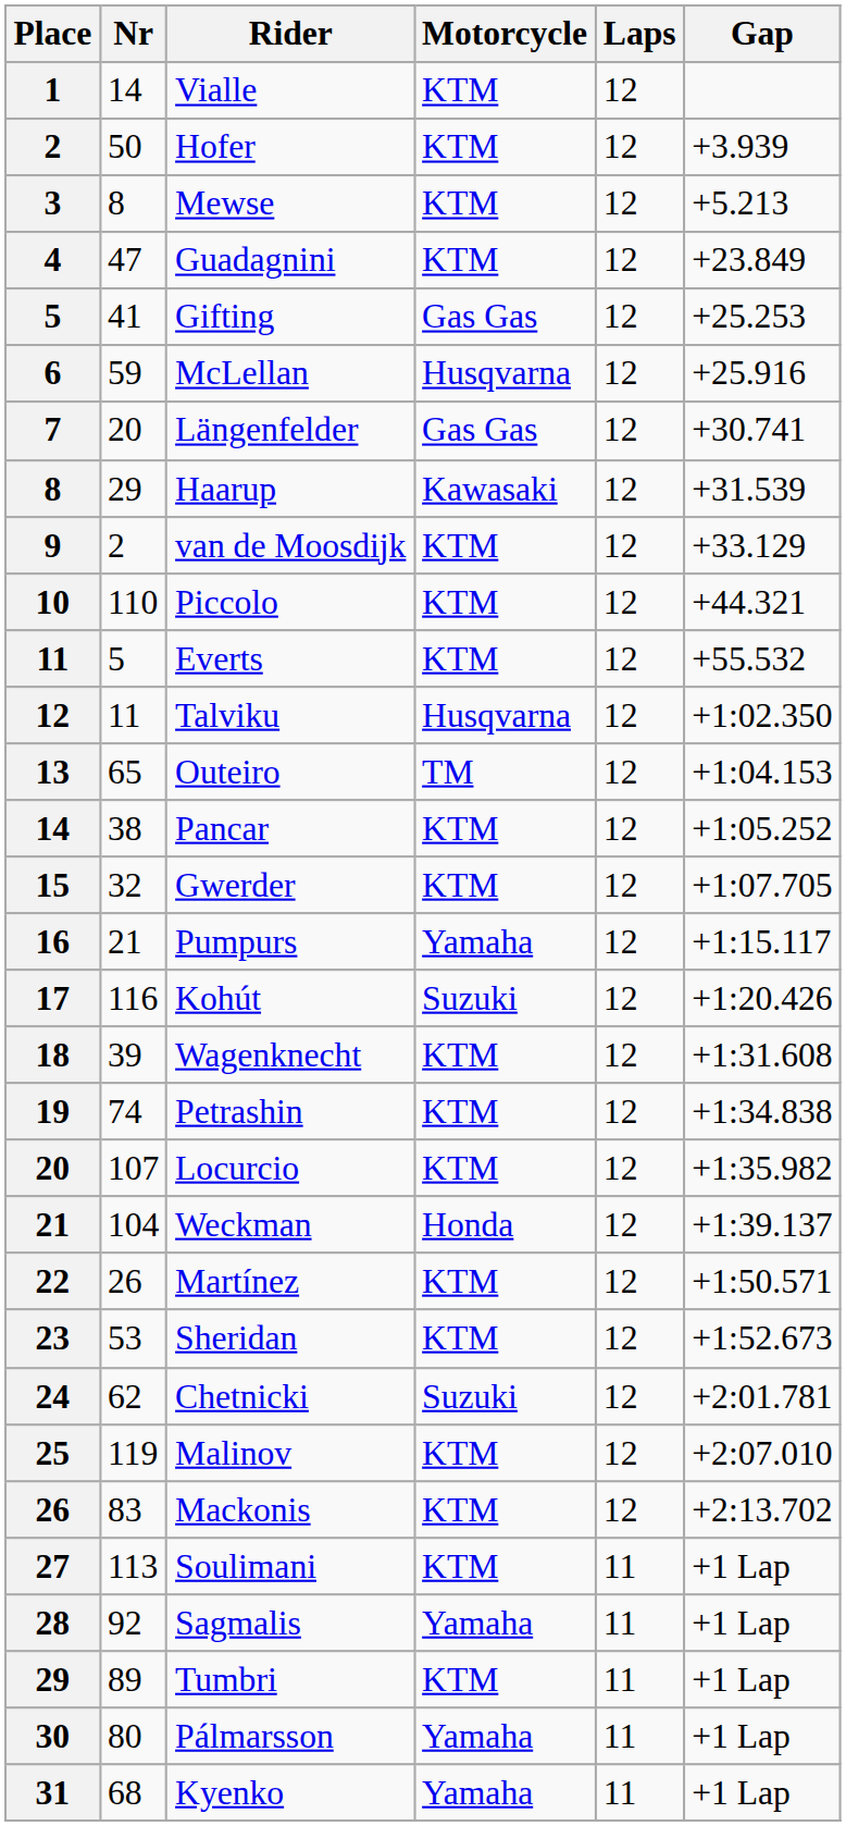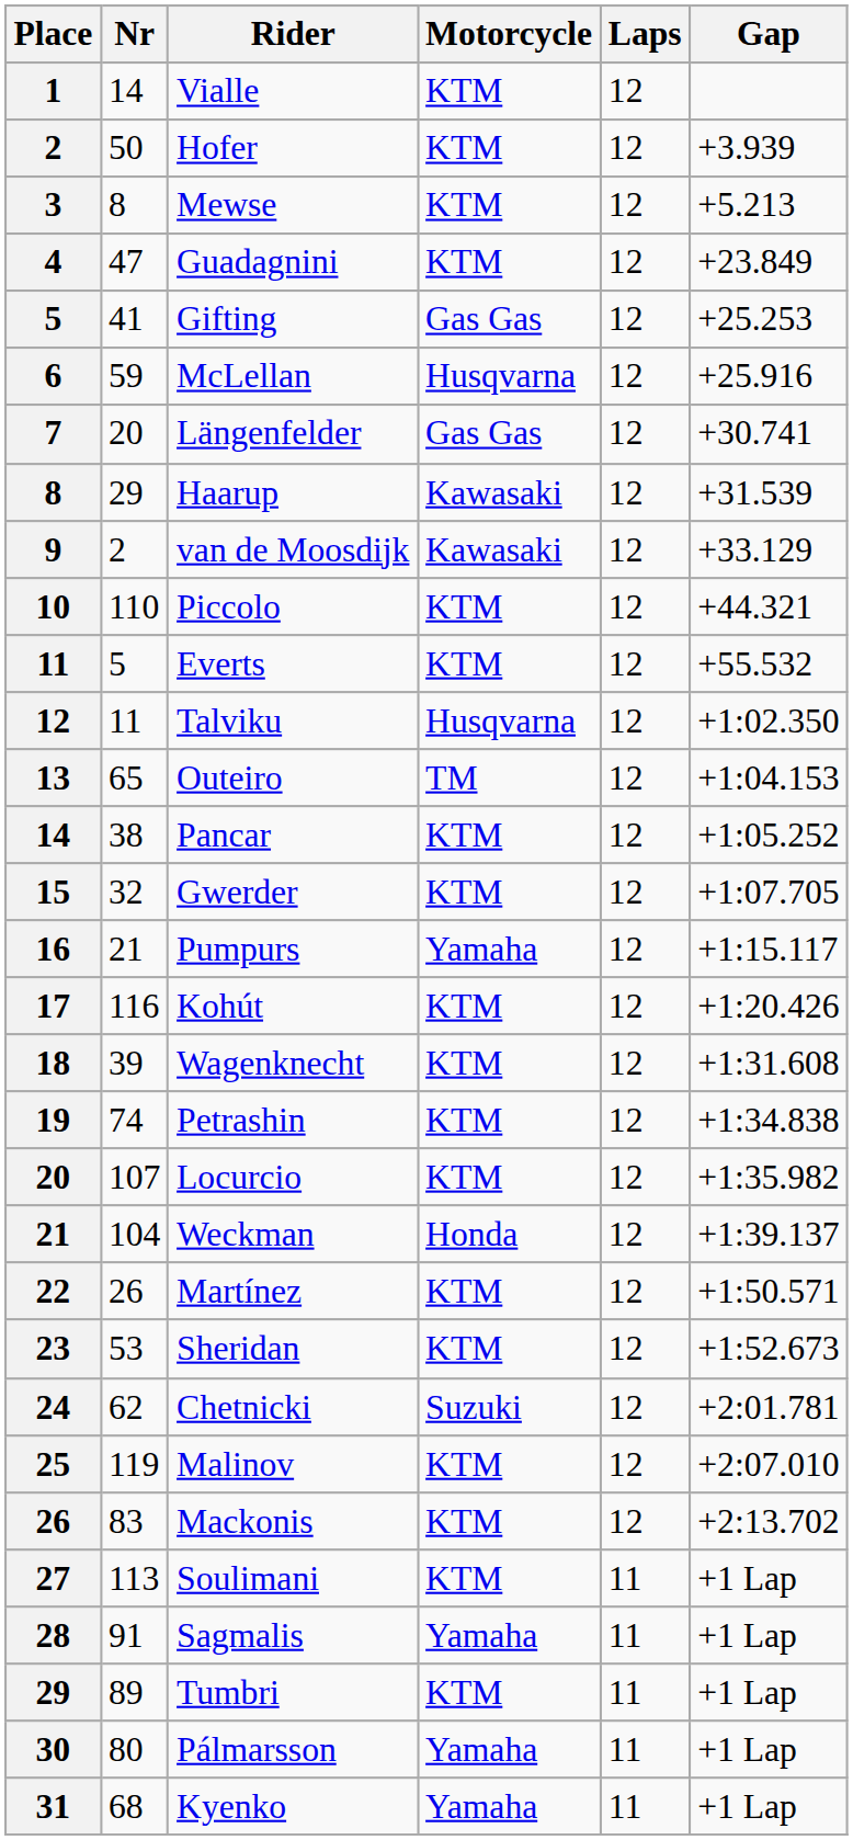van de Moosdijk | Motorcycle: KTM -> Kawasaki
Kohút | Motorcycle: Suzuki -> KTM
Sagmalis | Nr: 92 -> 91
